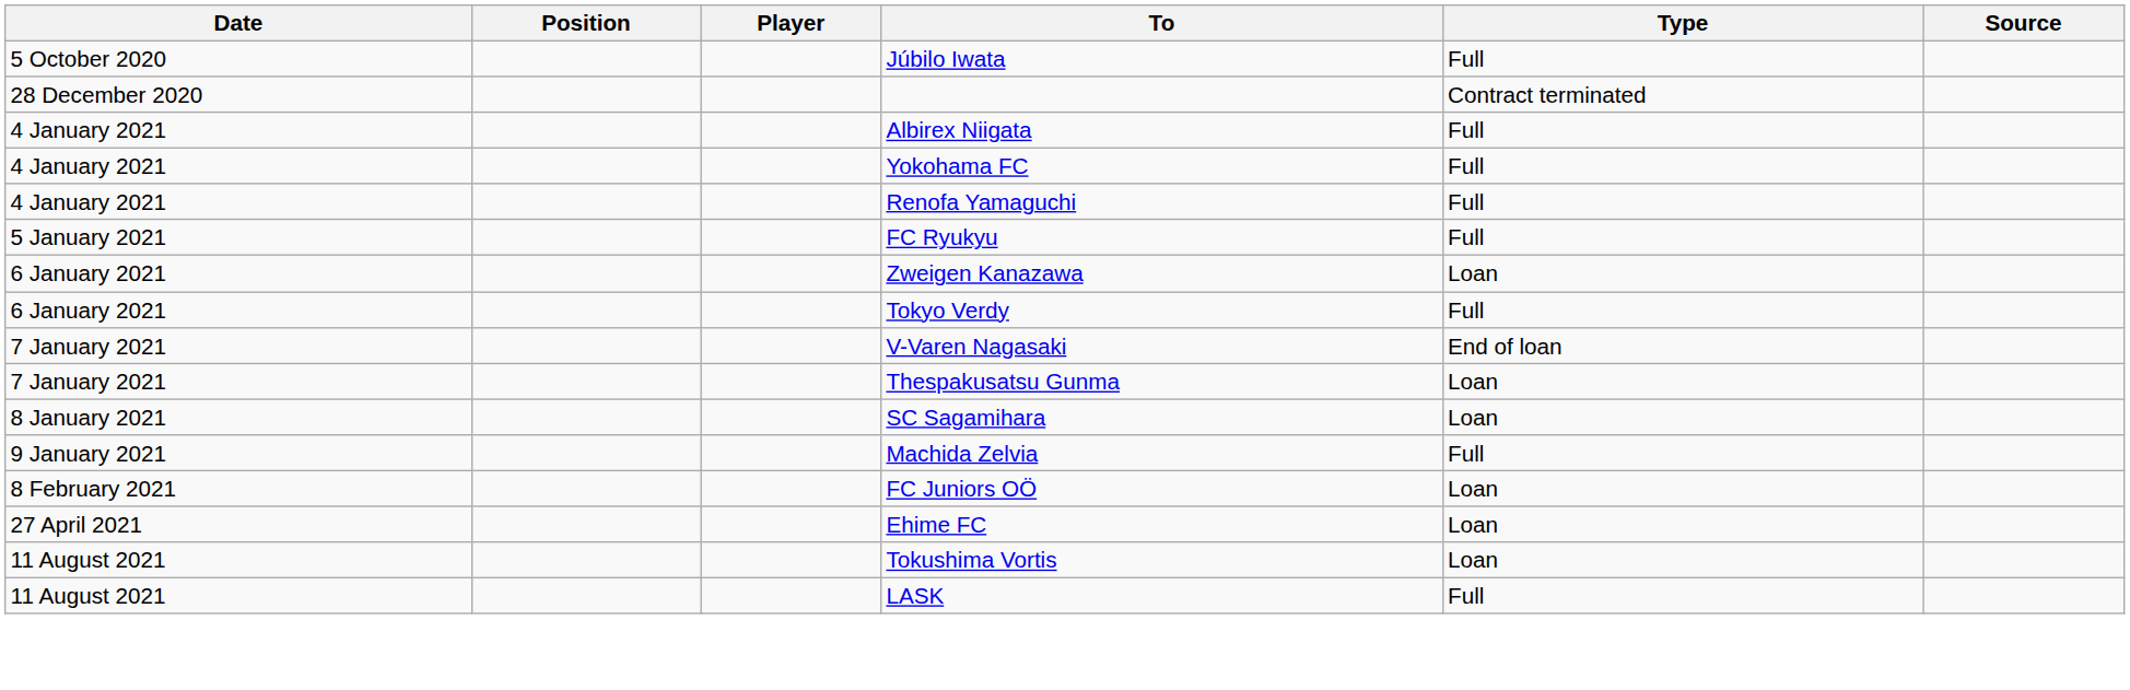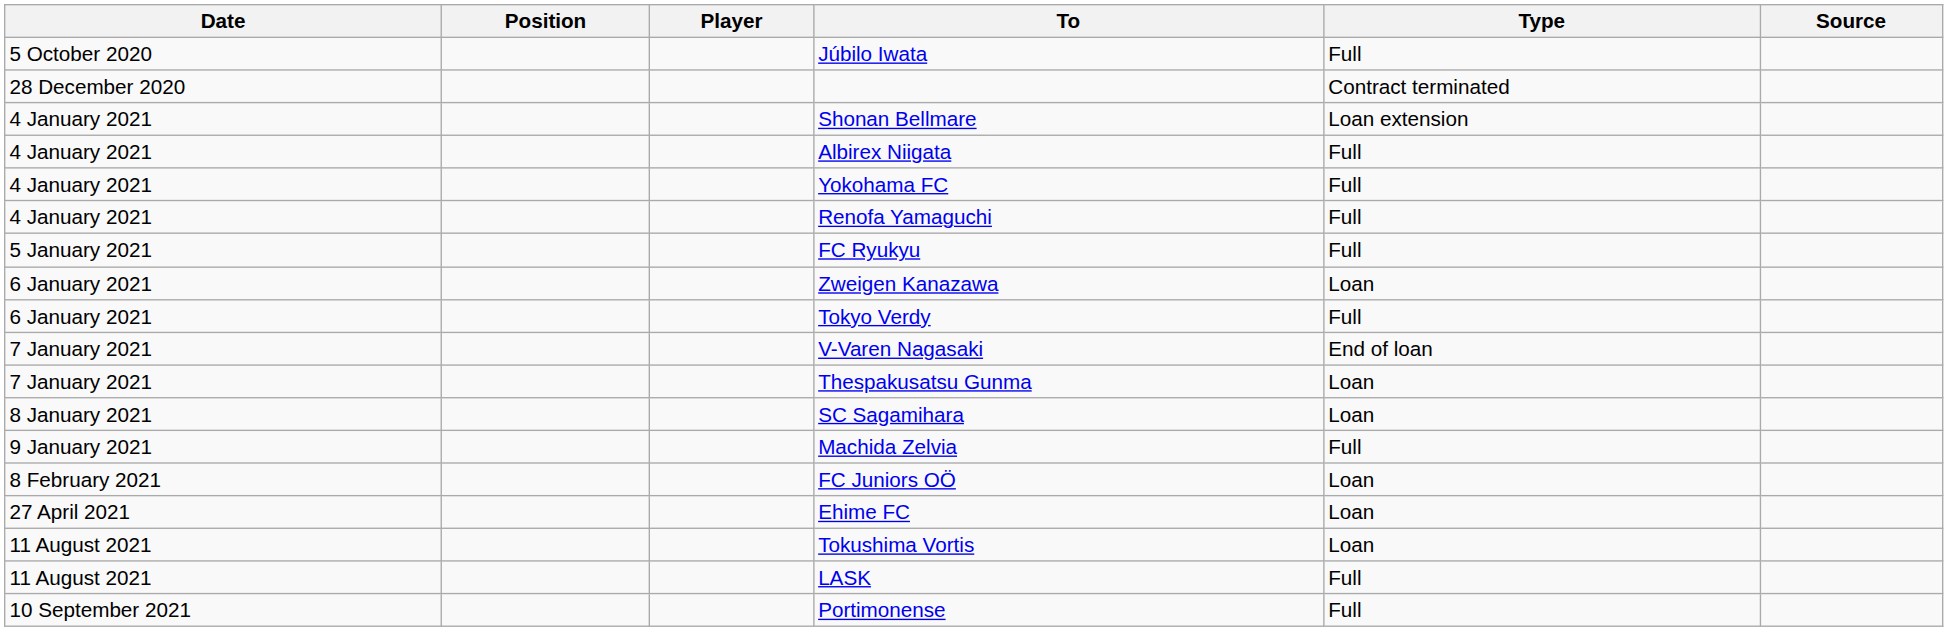+ row: 4 January 2021 | Shonan Bellmare | Loan extension
+ row: 10 September 2021 | Portimonense | Full
